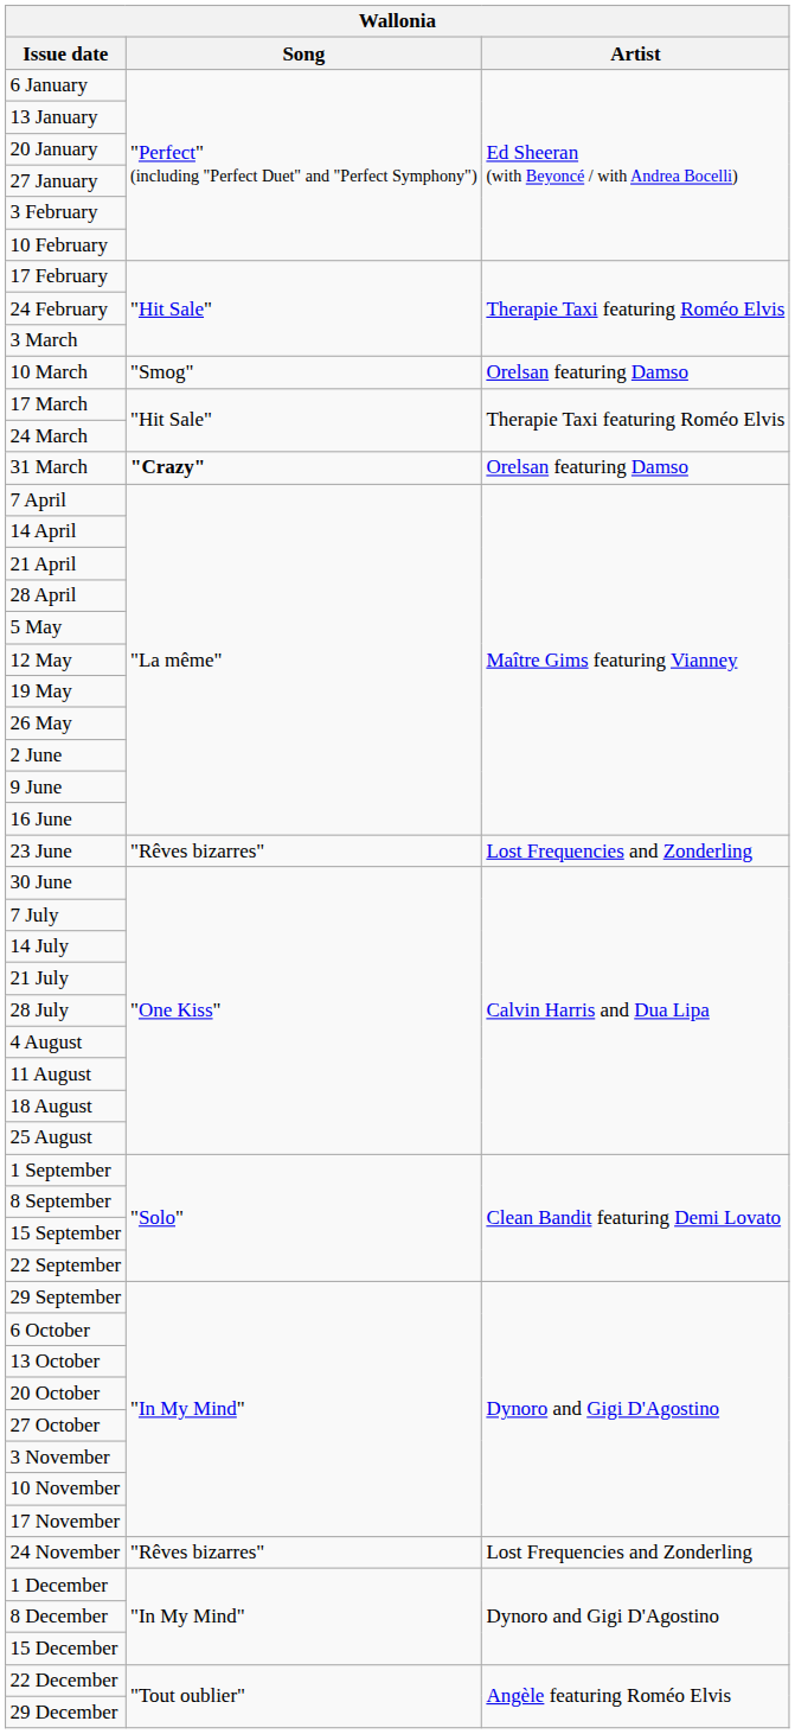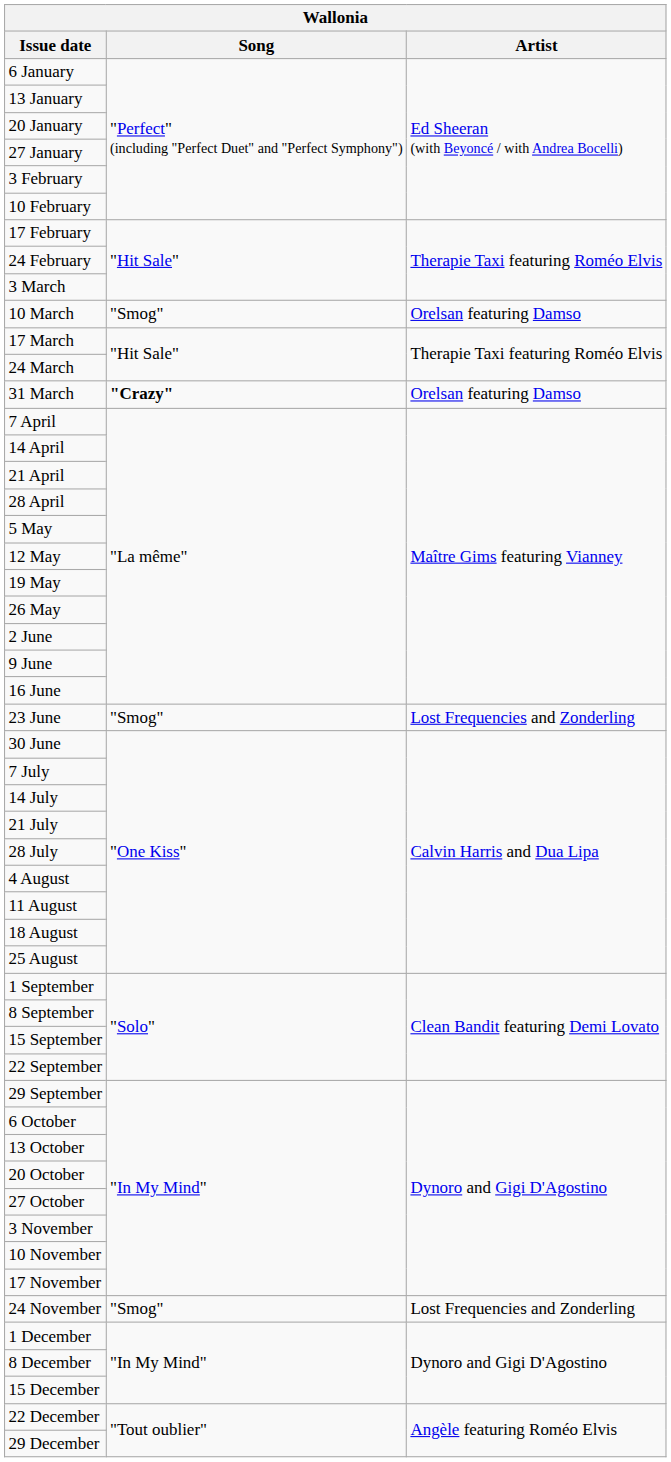23 June | Song: "Rêves bizarres" -> "Smog"
24 November | Song: "Rêves bizarres" -> "Smog"
